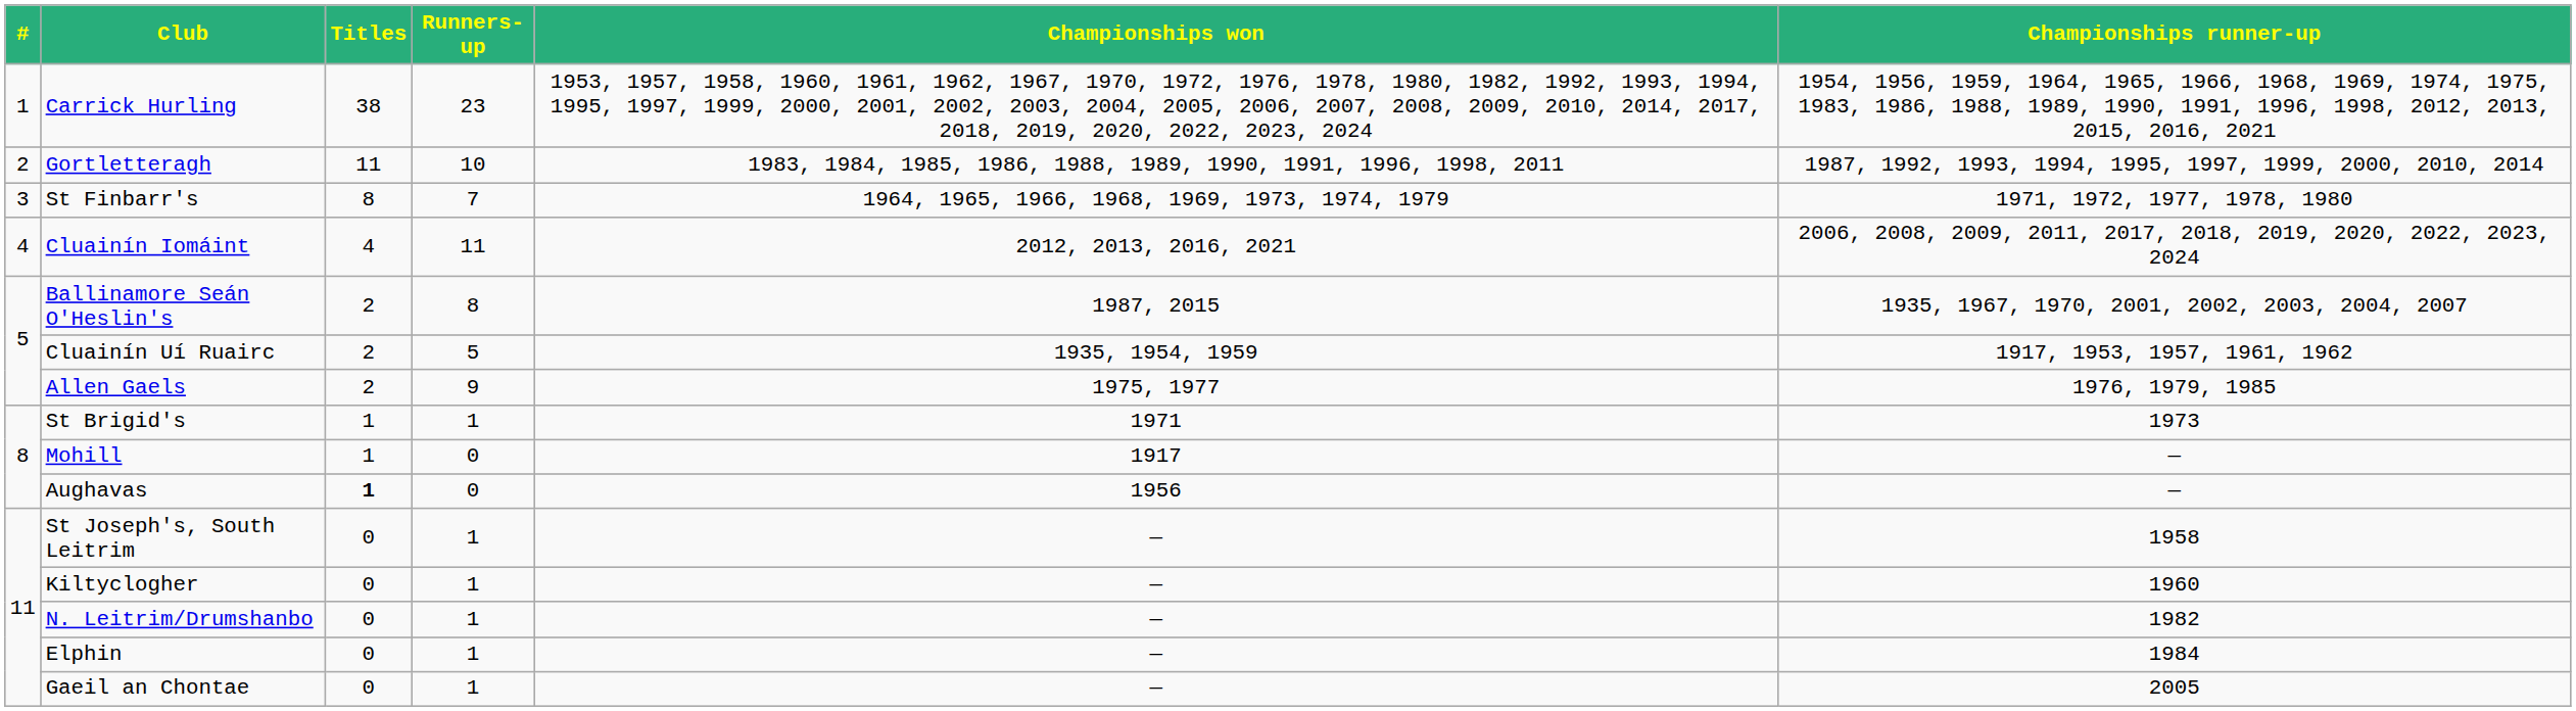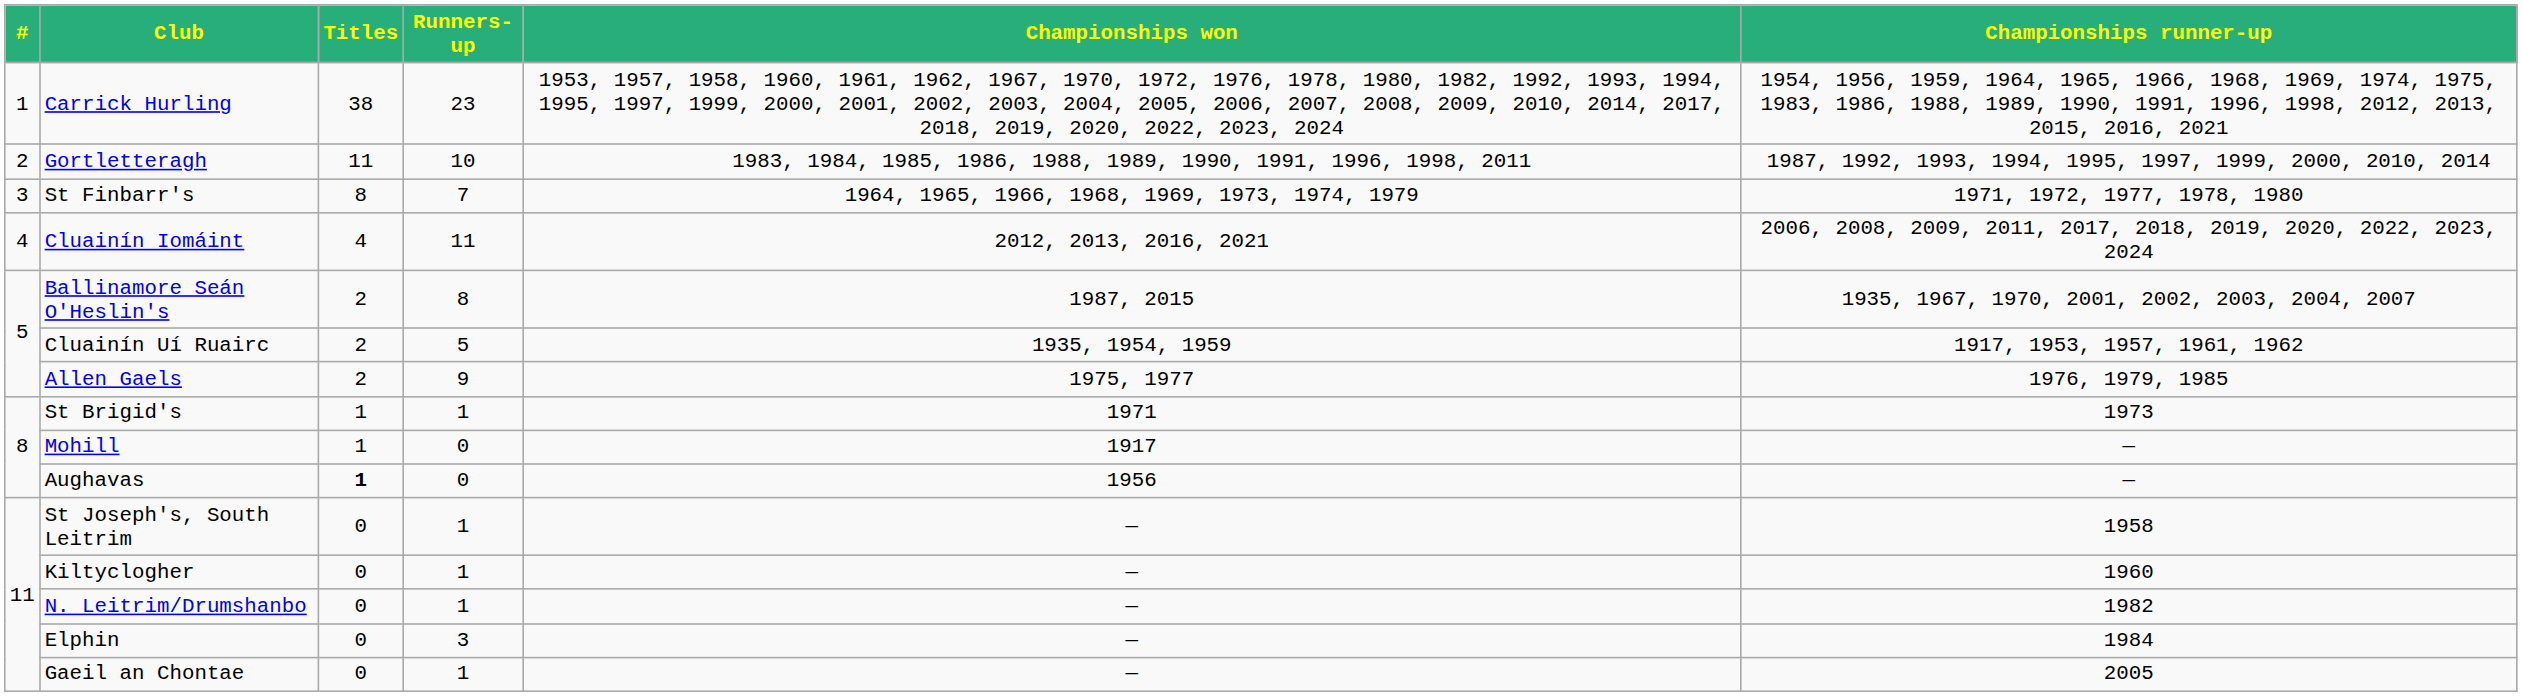Elphin | Runners-up: 1 -> 3
